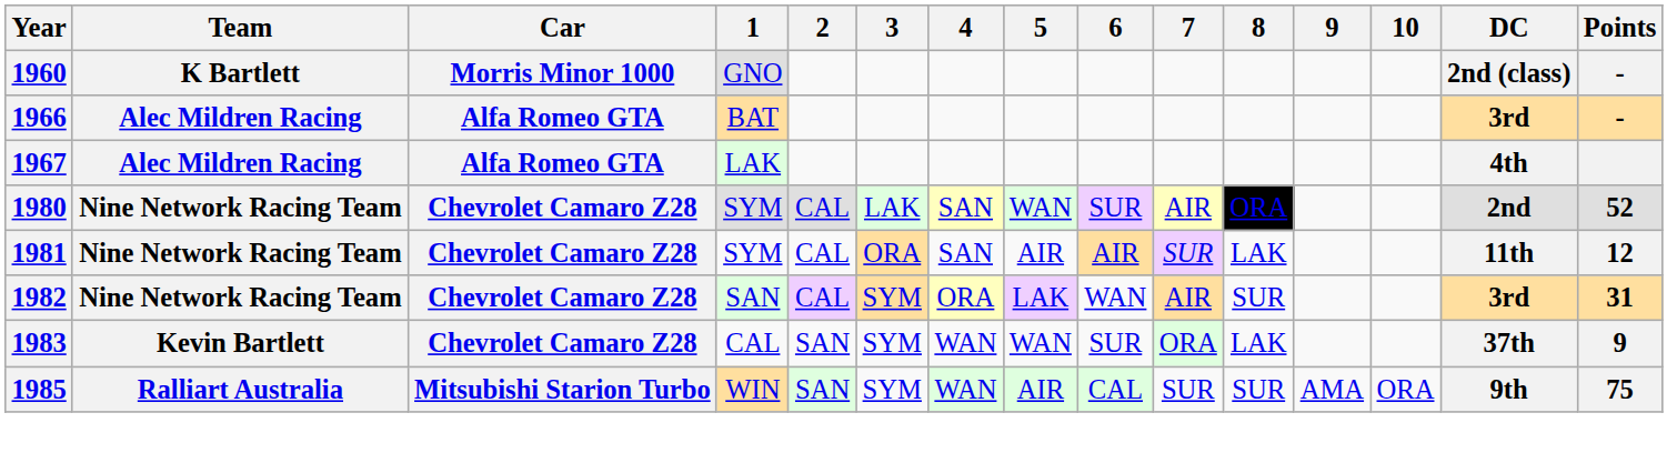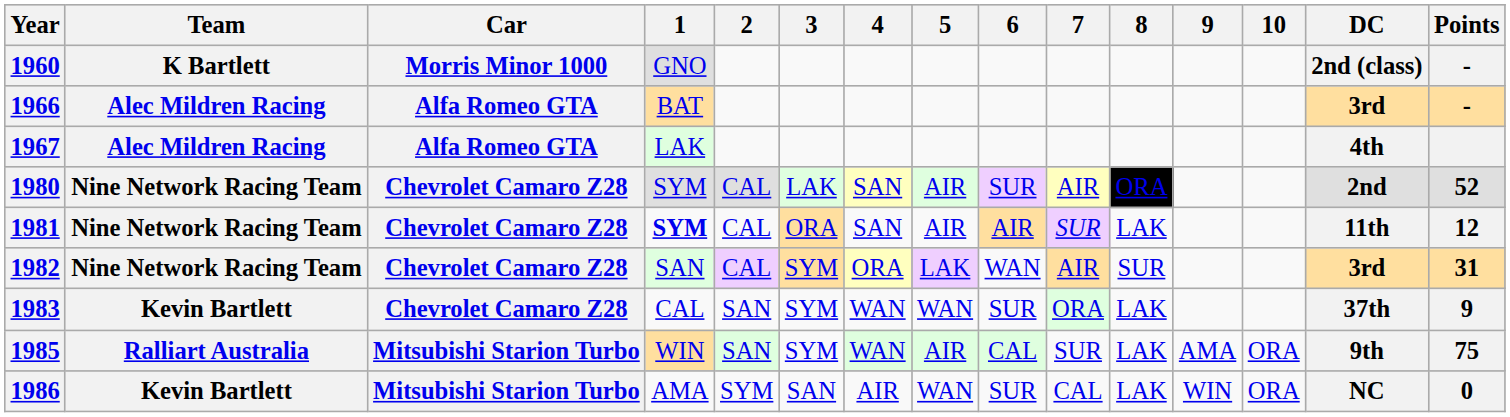1980 | 5: WAN -> AIR
1981 | 1: normal -> bold
1985 | 8: SUR -> LAK
+ row: 1986 | Kevin Bartlett | Mitsubishi Starion Turbo | AMA | SYM | SAN | AIR | WAN | SUR | CAL | LAK | WIN | ORA | NC | 0
